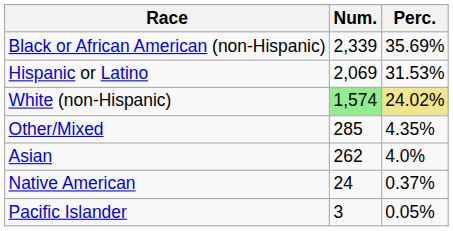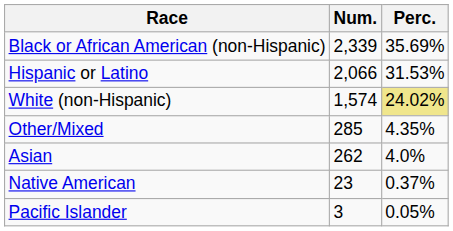Hispanic or Latino | Num.: 2,069 -> 2,066
White (non-Hispanic) | Num.: lightgreen background -> no background
Native American | Num.: 24 -> 23
